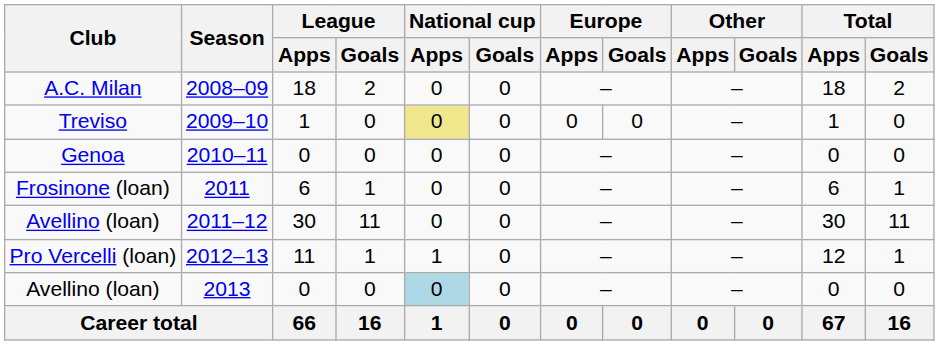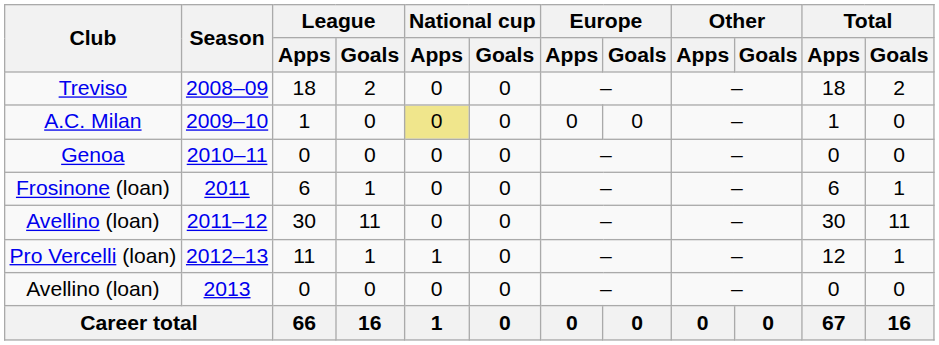2008–09 | Club: A.C. Milan -> Treviso
2009–10 | Club: Treviso -> A.C. Milan
2013 | National cup / Apps: lightblue background -> no background
